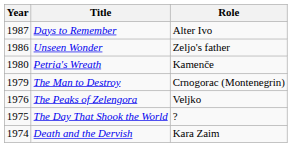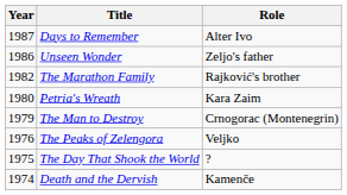+ row: 1982 | The Marathon Family | Rajković's brother
Petria's Wreath | Role: Kamenče -> Kara Zaim
Death and the Dervish | Role: Kara Zaim -> Kamenče
